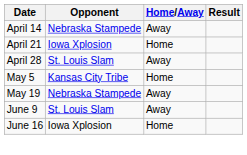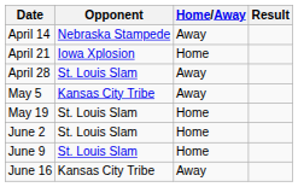May 5 | Home/Away: Home -> Away
May 19 | Opponent: Nebraska Stampede -> St. Louis Slam
May 19 | Home/Away: Away -> Home
+ row: June 2 | St. Louis Slam | Home
June 9 | Home/Away: Away -> Home
June 16 | Opponent: Iowa Xplosion -> Kansas City Tribe
June 16 | Home/Away: Home -> Away
